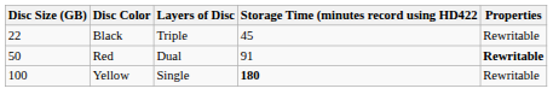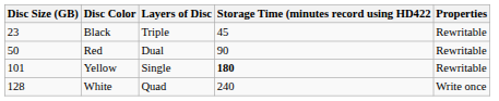Black | Disc Size (GB): 22 -> 23
Red | Storage Time (minutes record using HD422: 91 -> 90
Red | Properties: bold -> normal
Yellow | Disc Size (GB): 100 -> 101
+ row: 128 | White | Quad | 240 | Write once
